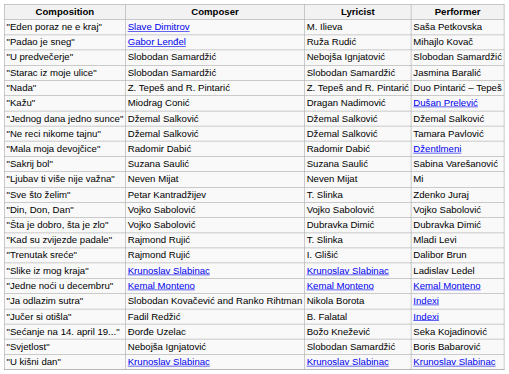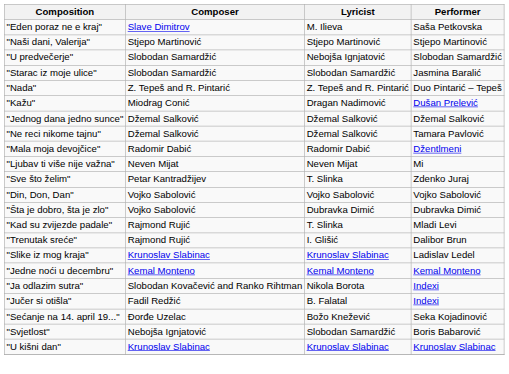- row: "Padao je sneg" | Gabor Lenđel | Ruža Rudić | Mihajlo Kovač
+ row: "Naši dani, Valerija" | Stjepo Martinović | Stjepo Martinović | Stjepo Martinović
- row: "Sakrij bol" | Suzana Saulić | Suzana Saulić | Sabina Varešanović
